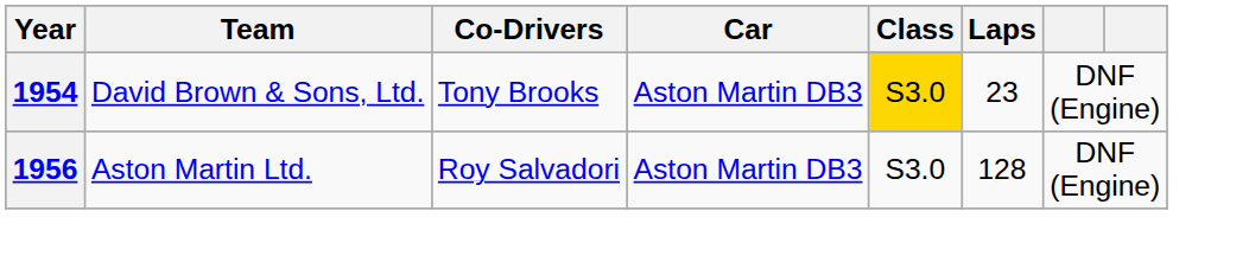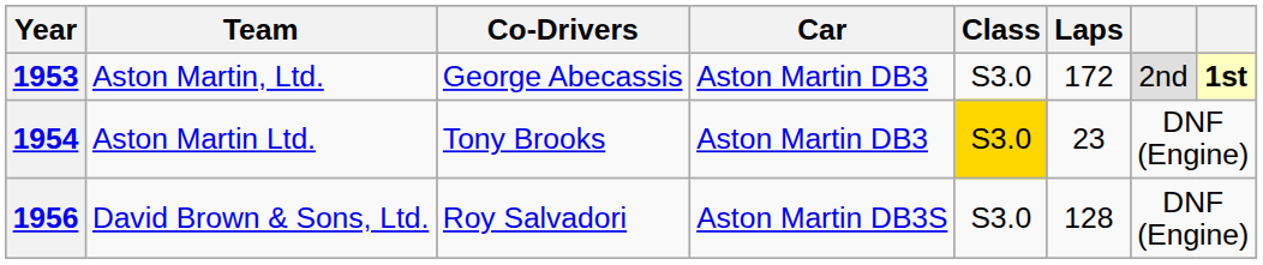+ row: 1953 | Aston Martin, Ltd. | George Abecassis | Aston Martin DB3 | S3.0 | 172 | 2nd | 1st
1954 | Team: David Brown & Sons, Ltd. -> Aston Martin Ltd.
1956 | Team: Aston Martin Ltd. -> David Brown & Sons, Ltd.
1956 | Car: Aston Martin DB3 -> Aston Martin DB3S
